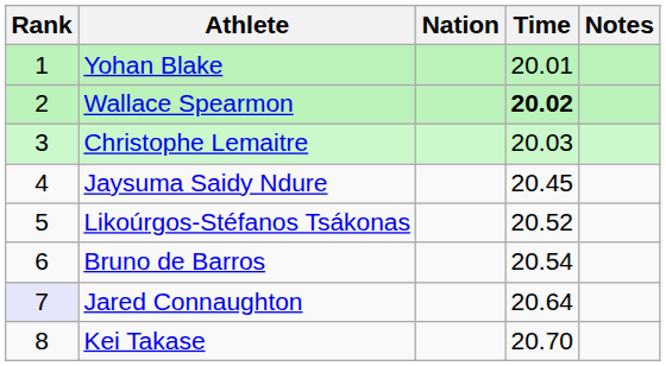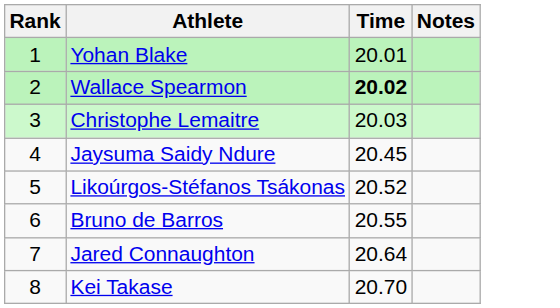- column: Nation
Bruno de Barros | Time: 20.54 -> 20.55
Jared Connaughton | Rank: lavender background -> no background
